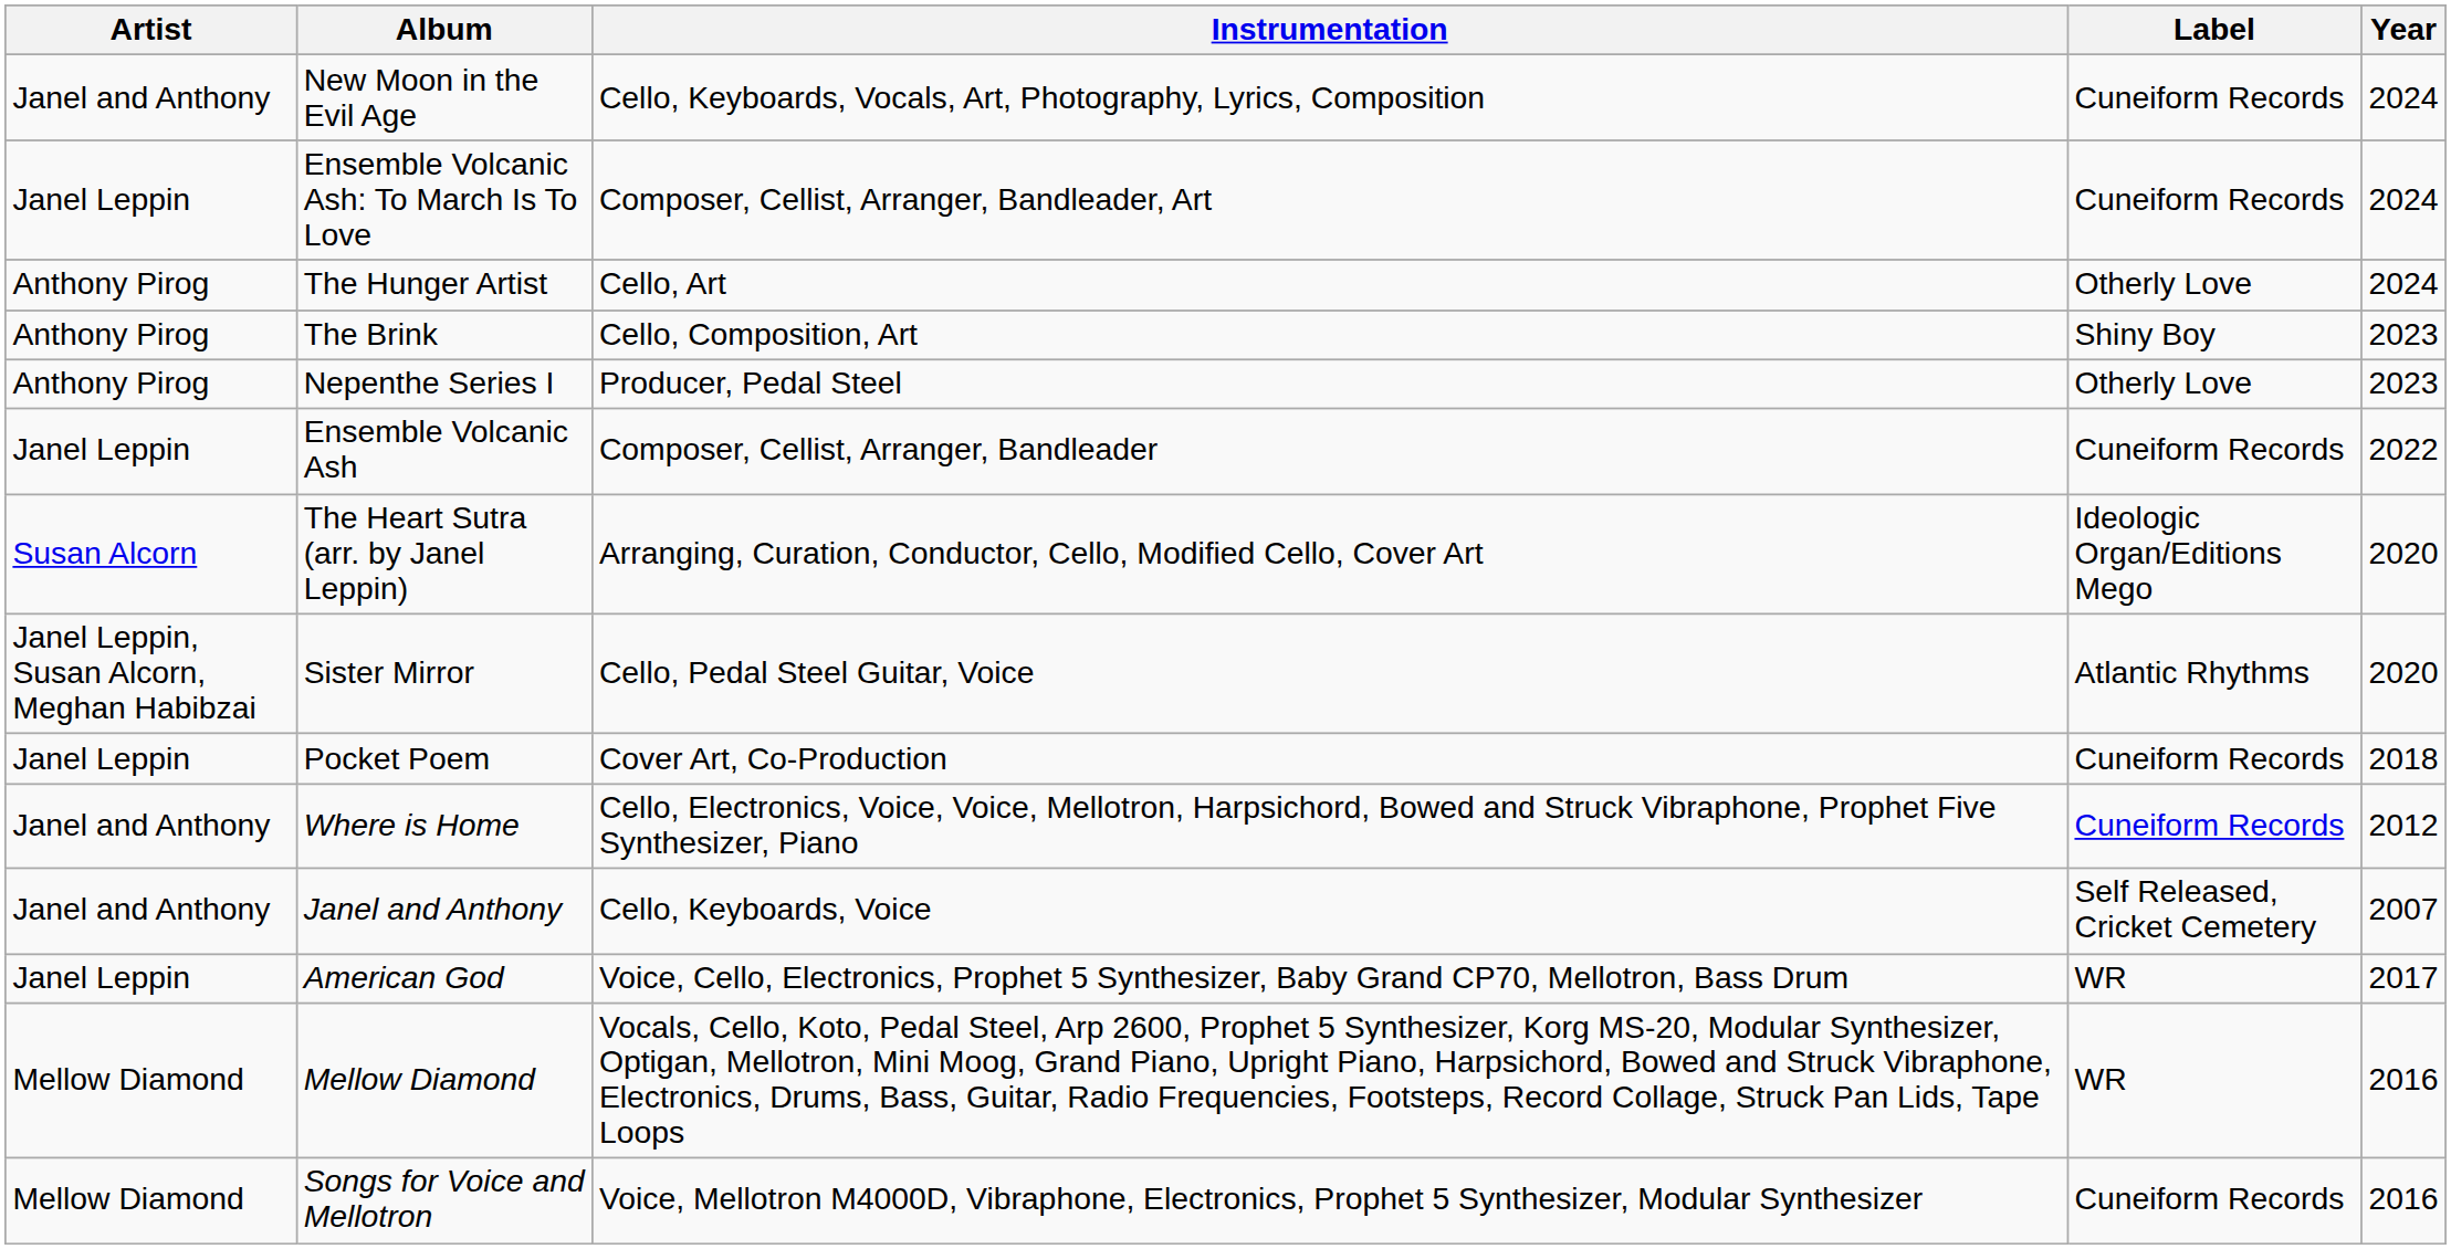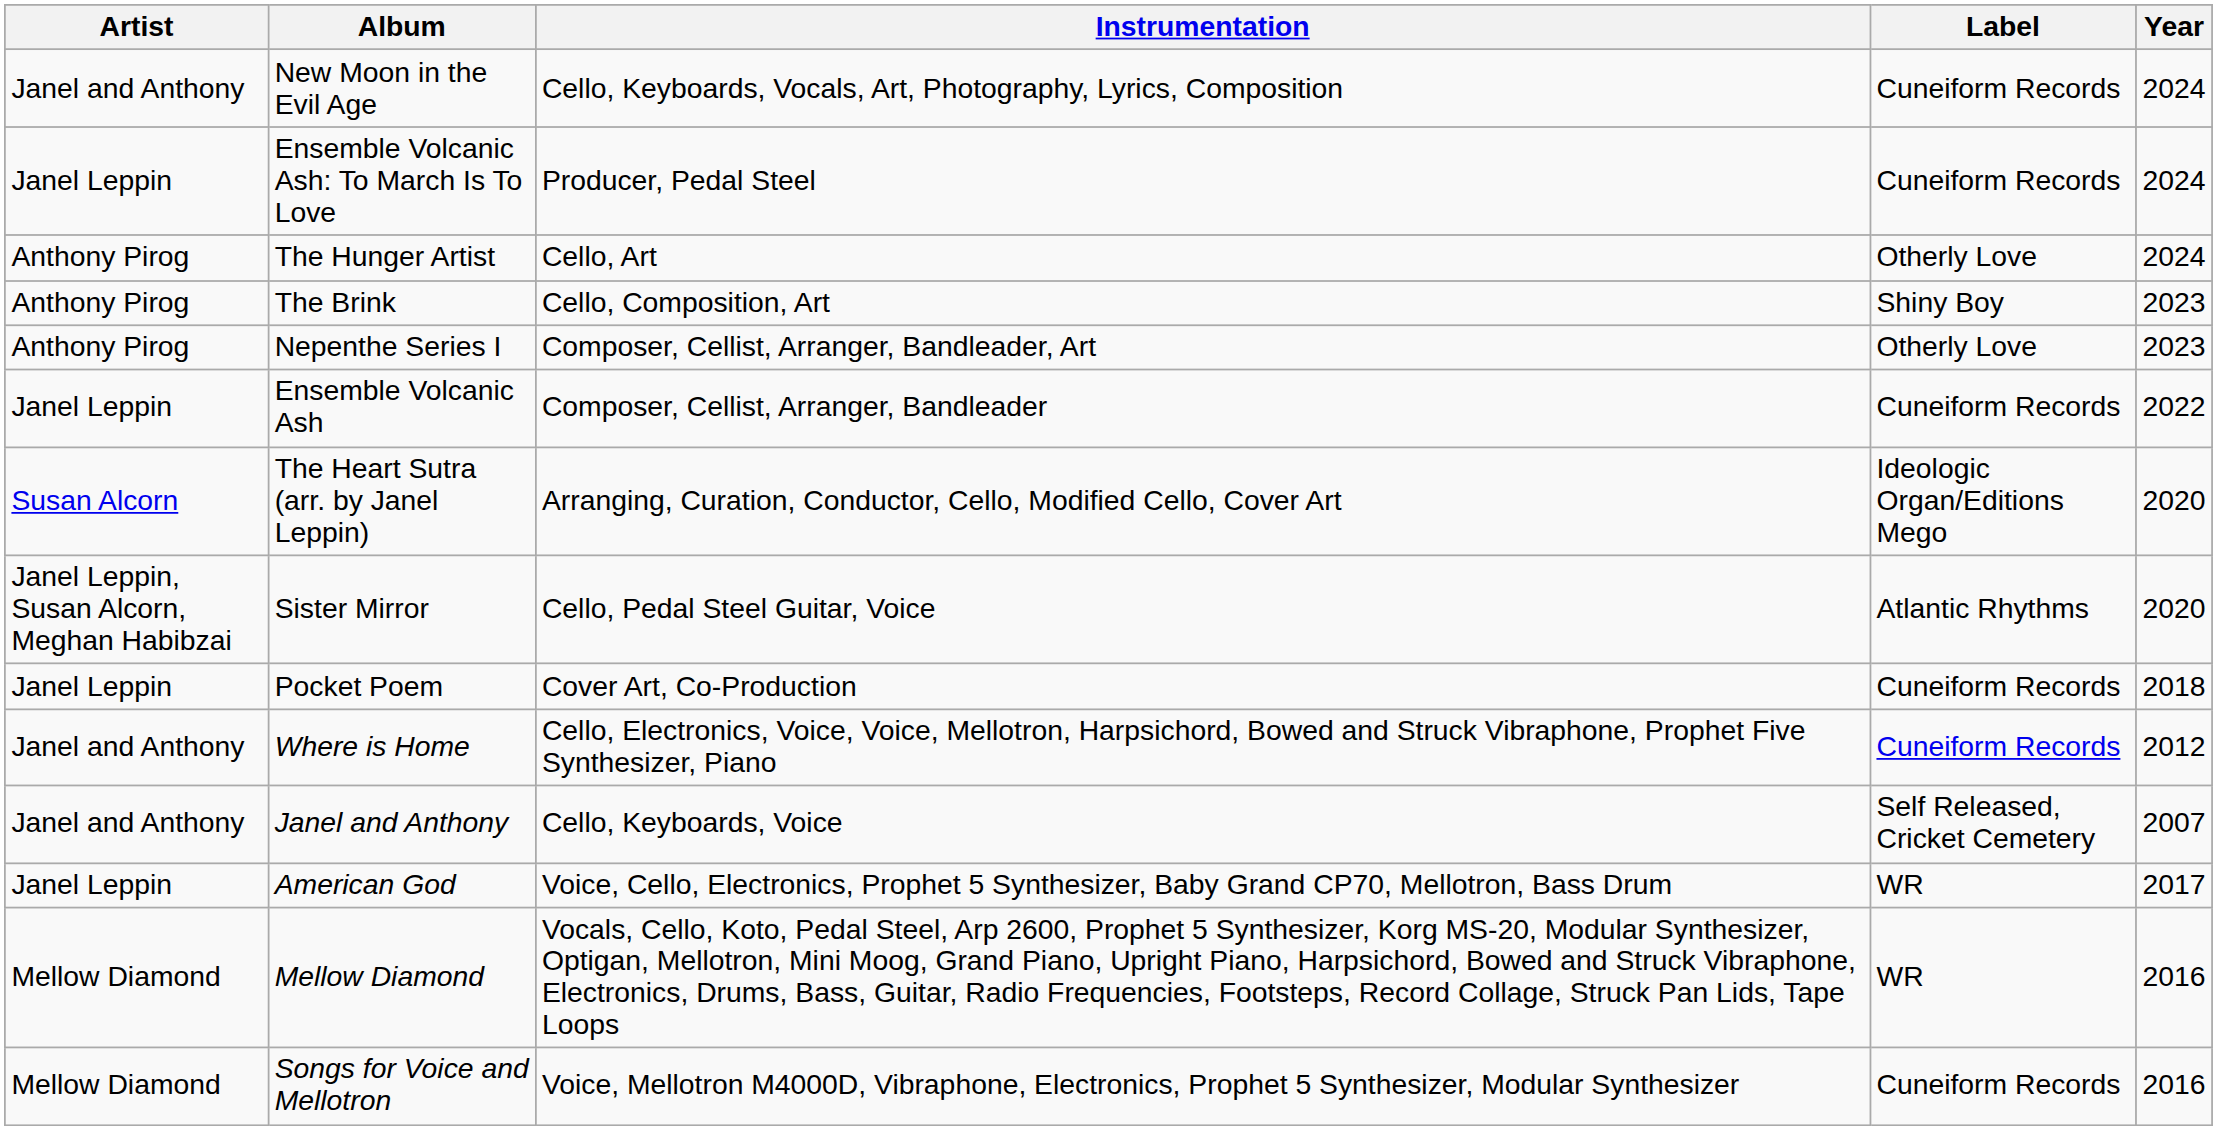Ensemble Volcanic Ash: To March Is To Love | Instrumentation: Composer, Cellist, Arranger, Bandleader, Art -> Producer, Pedal Steel
Nepenthe Series I | Instrumentation: Producer, Pedal Steel -> Composer, Cellist, Arranger, Bandleader, Art
